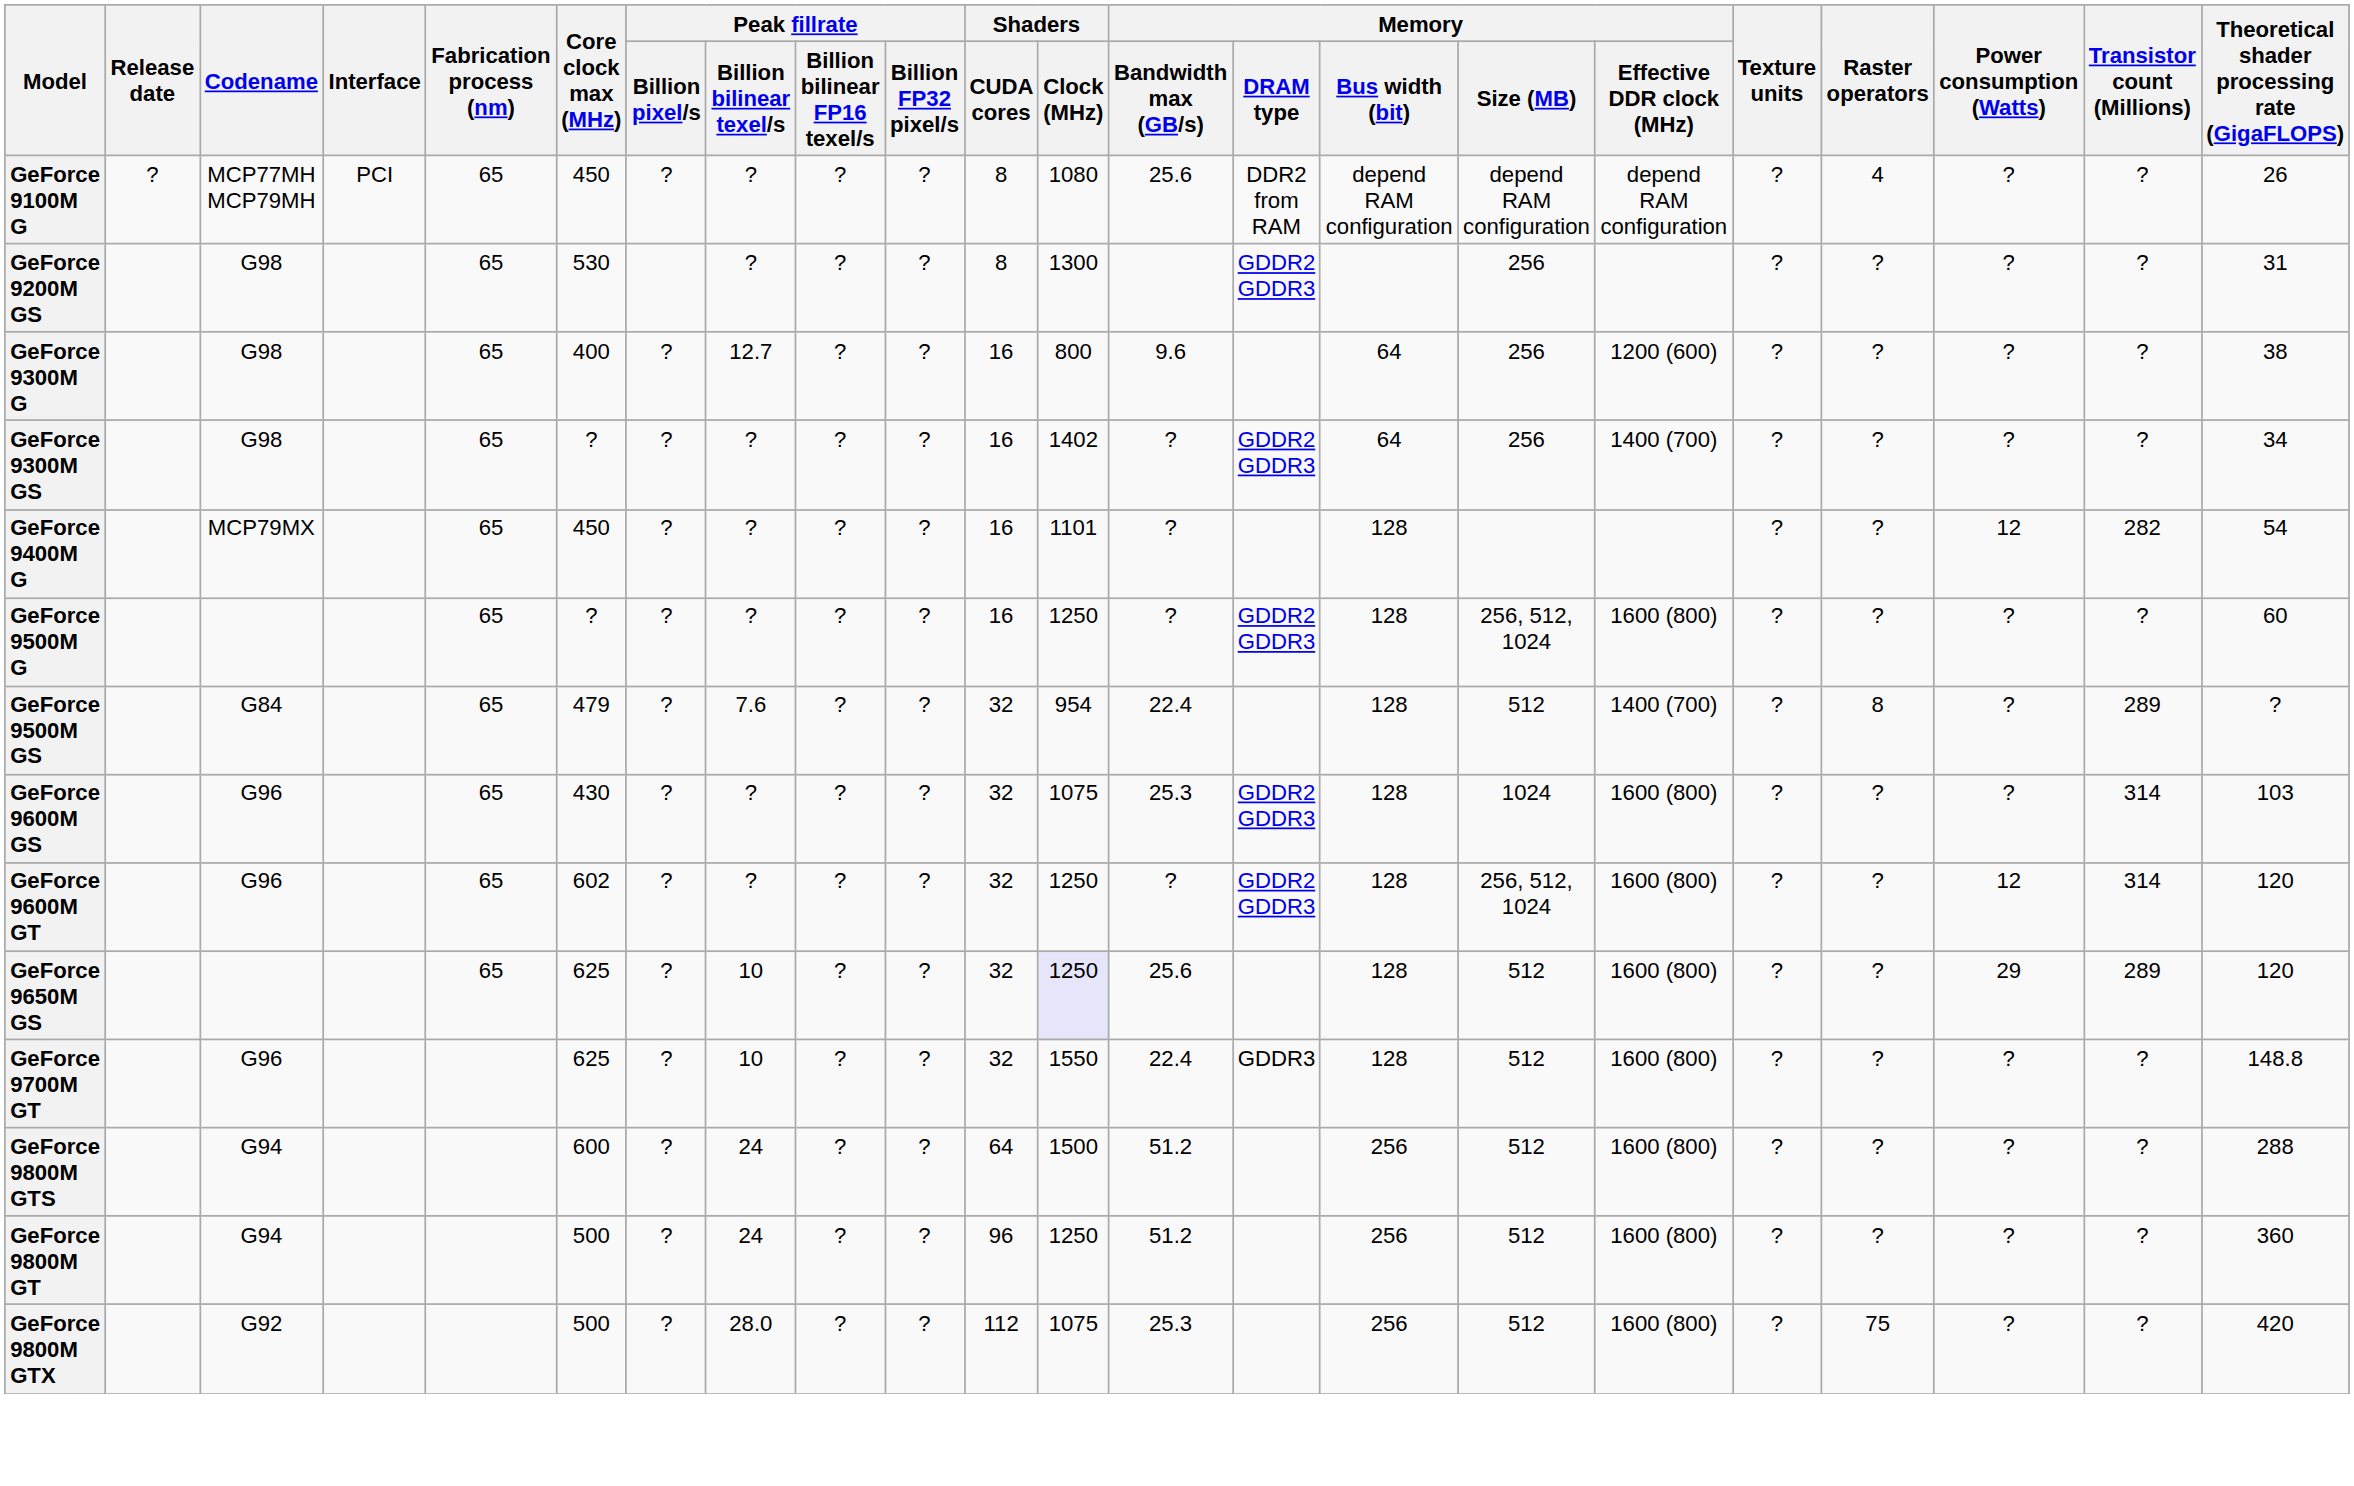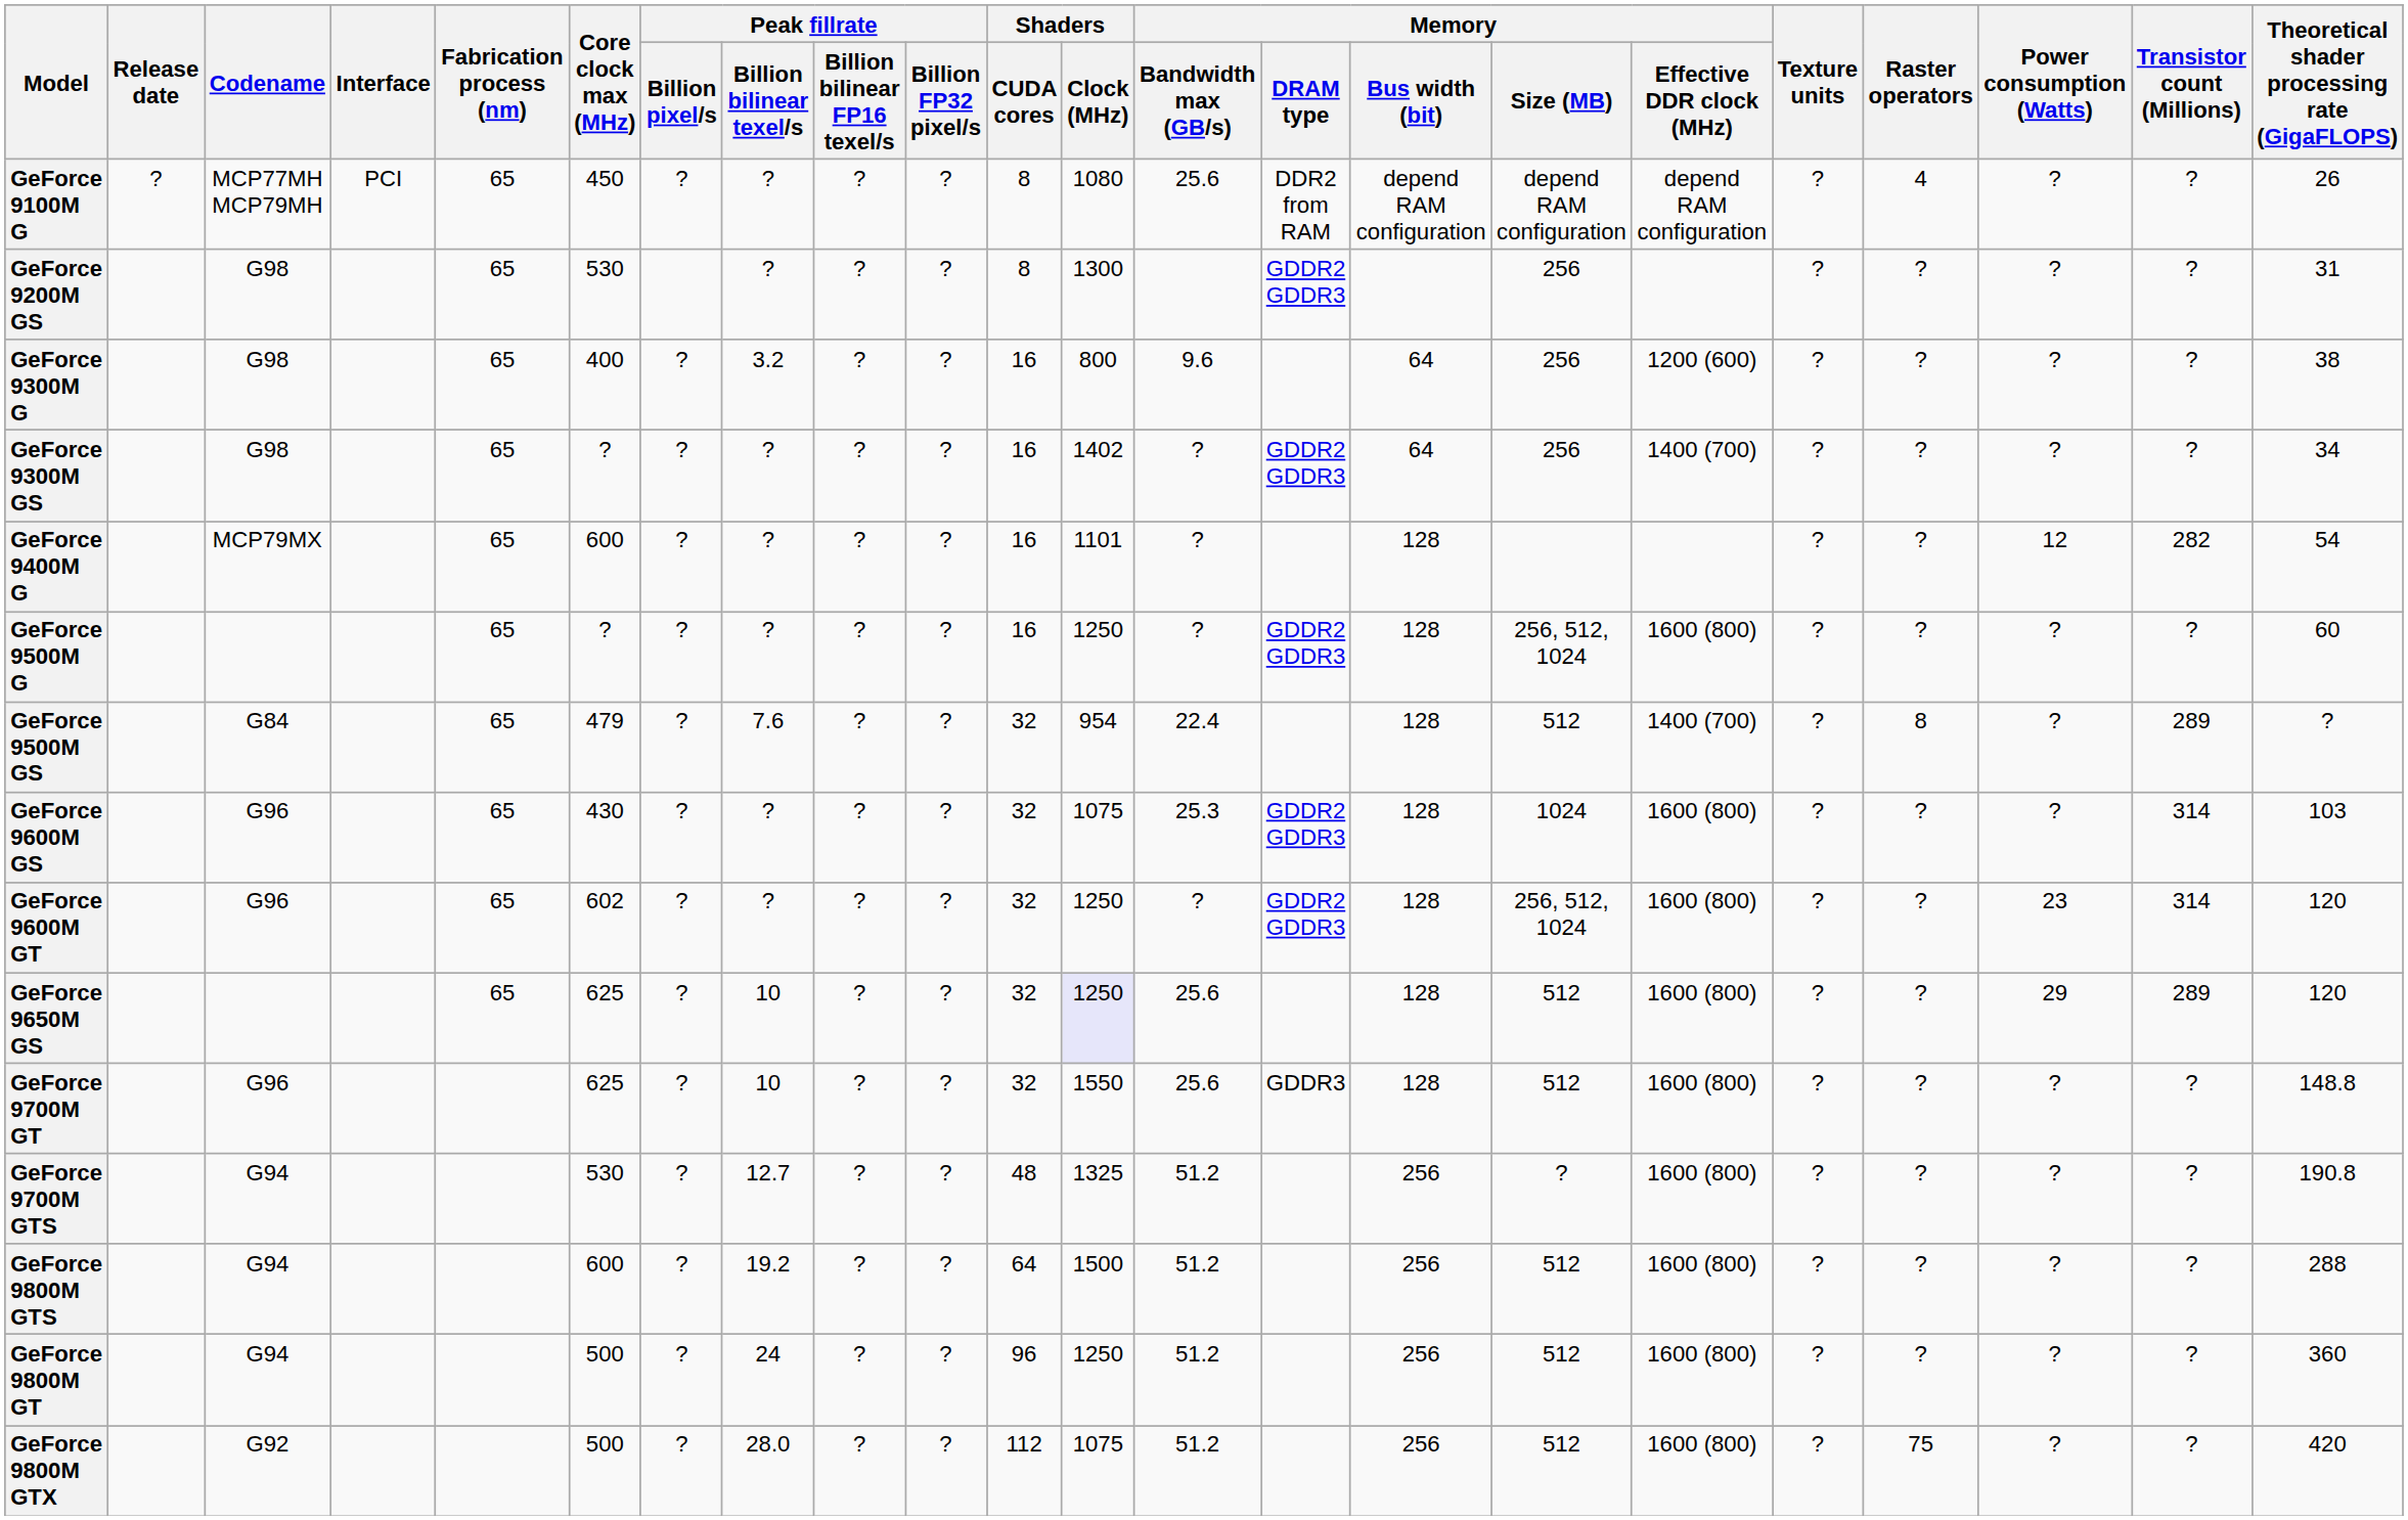GeForce 9300M G | Peak fillrate / Billion bilinear texel/s: 12.7 -> 3.2
GeForce 9400M G | Core clock max (MHz): 450 -> 600
GeForce 9600M GT | Power consumption (Watts): 12 -> 23
GeForce 9700M GT | Memory / Bandwidth max (GB/s): 22.4 -> 25.6
+ row: GeForce 9700M GTS | G94 | 530 | ? | 12.7 | ? | ? | 48 | 1325 | 51.2 | 256 | ? | 1600 (800) | ? | ? | ? | ? | 190.8
GeForce 9800M GTS | Peak fillrate / Billion bilinear texel/s: 24 -> 19.2
GeForce 9800M GTX | Memory / Bandwidth max (GB/s): 25.3 -> 51.2
